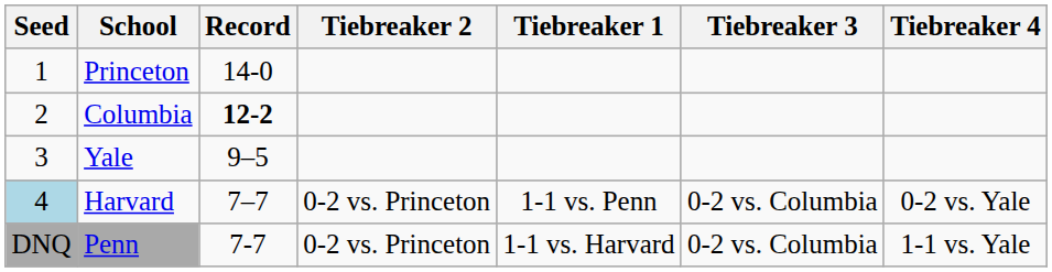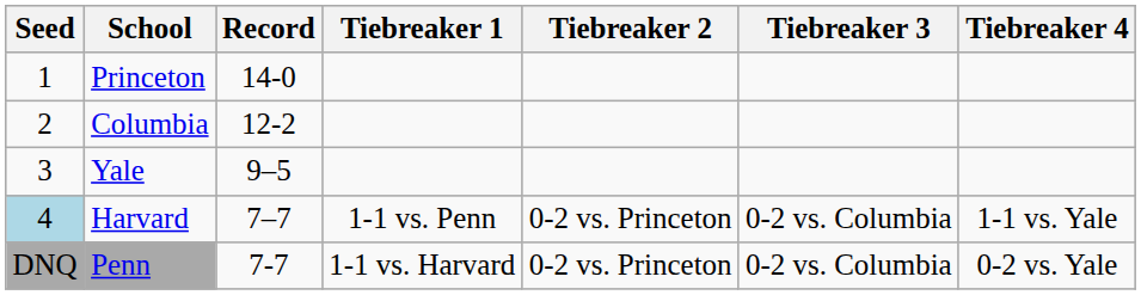columns swapped: Tiebreaker 1 <-> Tiebreaker 2
Columbia | Record: bold -> normal
Harvard | Tiebreaker 4: 0-2 vs. Yale -> 1-1 vs. Yale
Penn | Tiebreaker 4: 1-1 vs. Yale -> 0-2 vs. Yale
